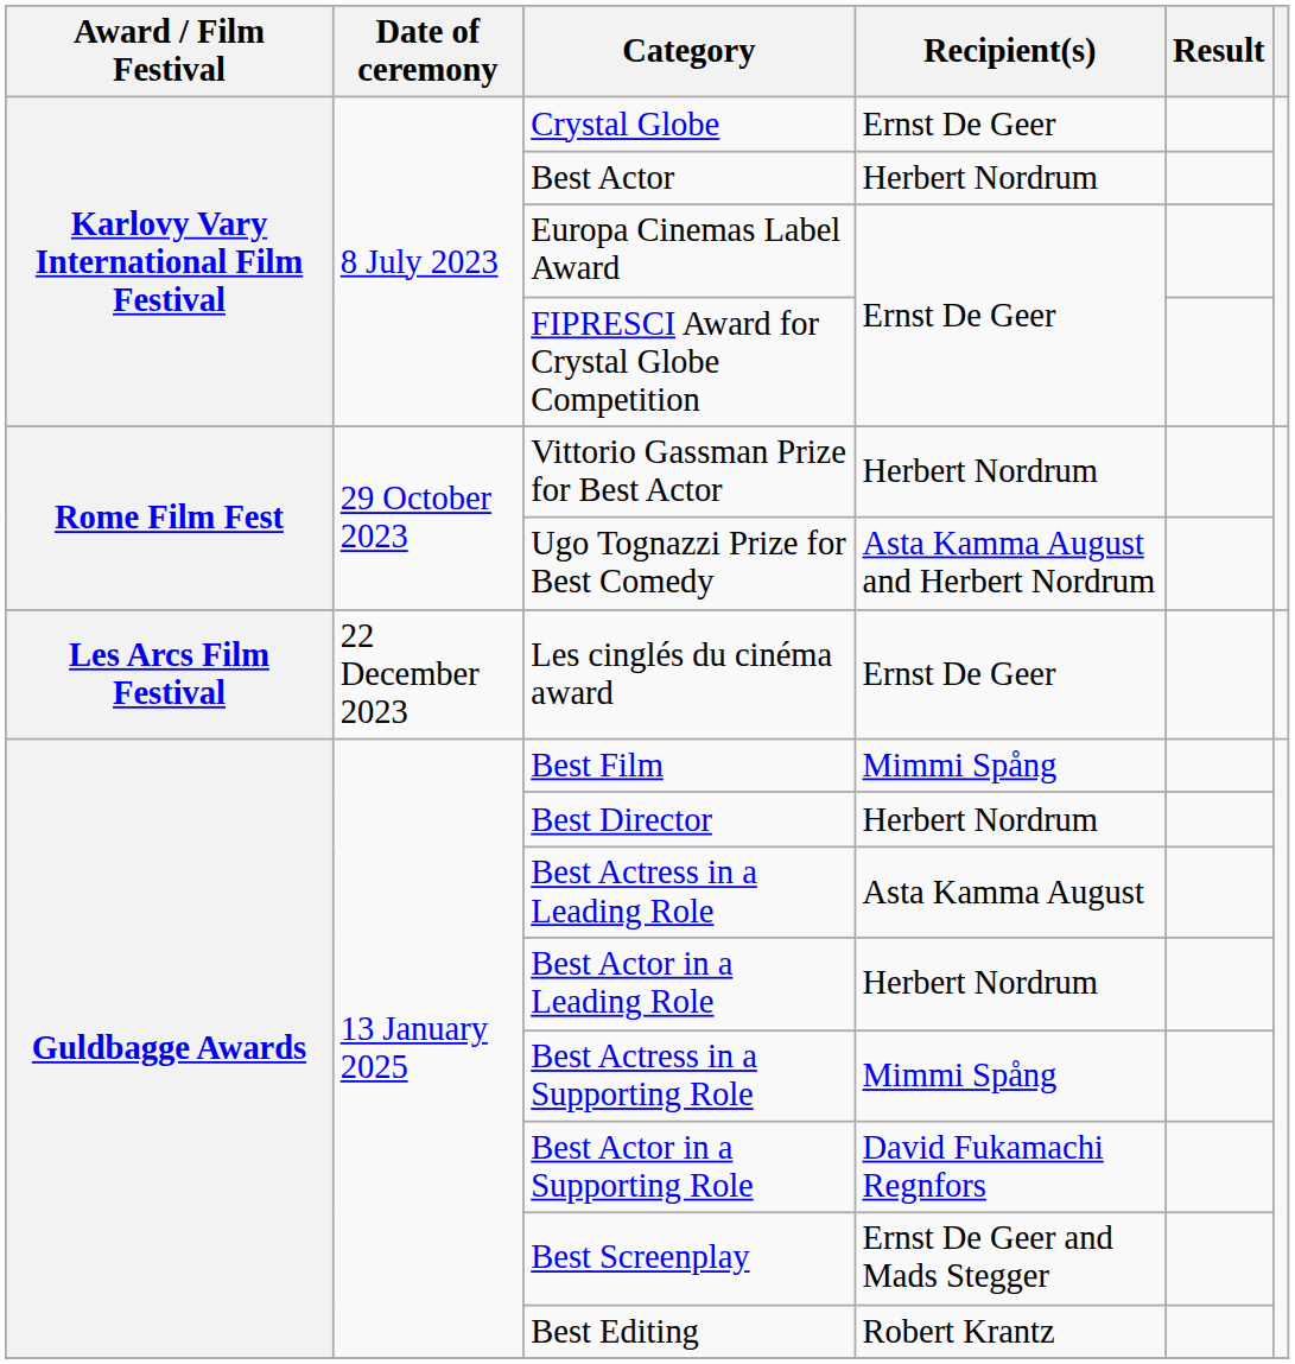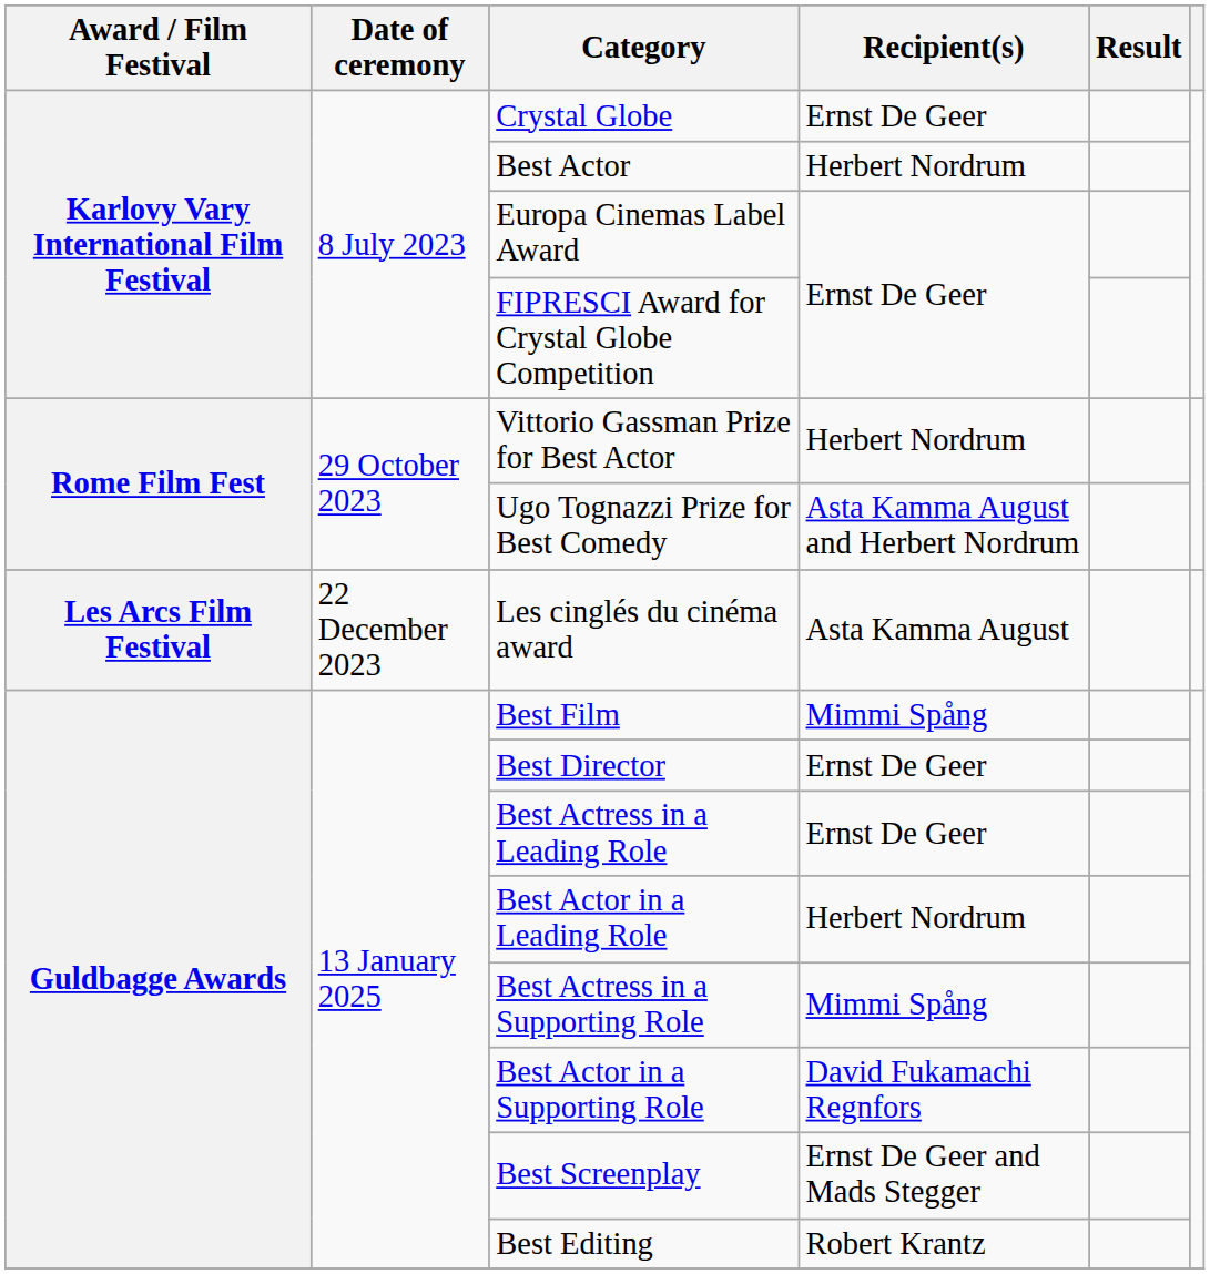Les cinglés du cinéma award | Recipient(s): Ernst De Geer -> Asta Kamma August
Best Director | Recipient(s): Herbert Nordrum -> Ernst De Geer
Best Actress in a Leading Role | Recipient(s): Asta Kamma August -> Ernst De Geer
